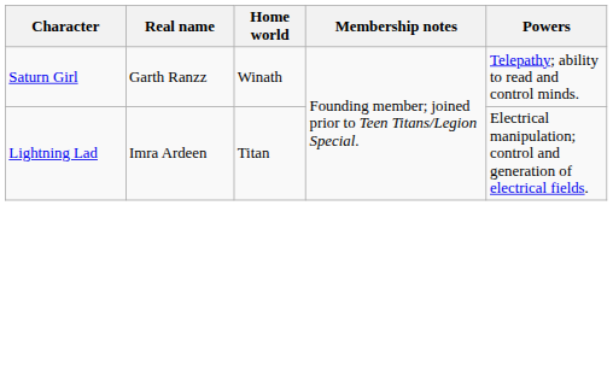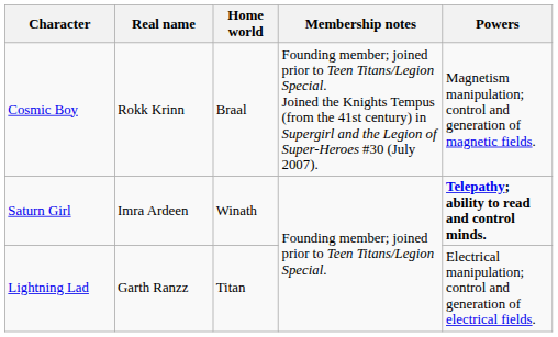+ row: Cosmic Boy | Rokk Krinn | Braal | Founding member; joined prior to Teen Titans/Legion Special. Joined the Knights Tempus (from the 41st century) in Supergirl and the Legion of Super-Heroes #30 (July 2007). | Magnetism manipulation; control and generation of magnetic fields.
Saturn Girl | Real name: Garth Ranzz -> Imra Ardeen
Saturn Girl | Powers: normal -> bold
Lightning Lad | Real name: Imra Ardeen -> Garth Ranzz
